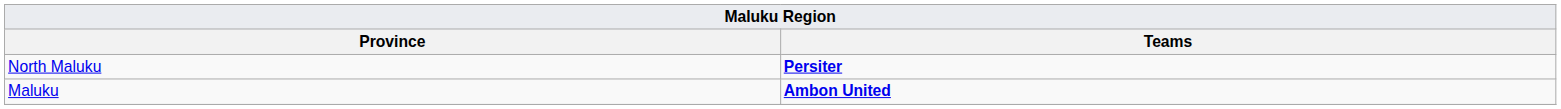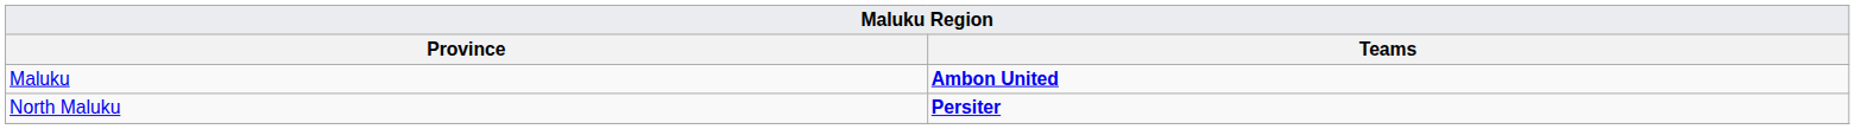rows swapped: Maluku <-> North Maluku
